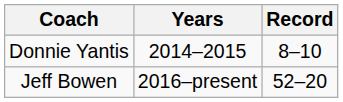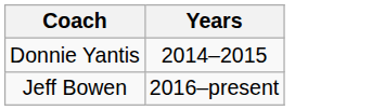- column: Record | 8–10 | 52–20
